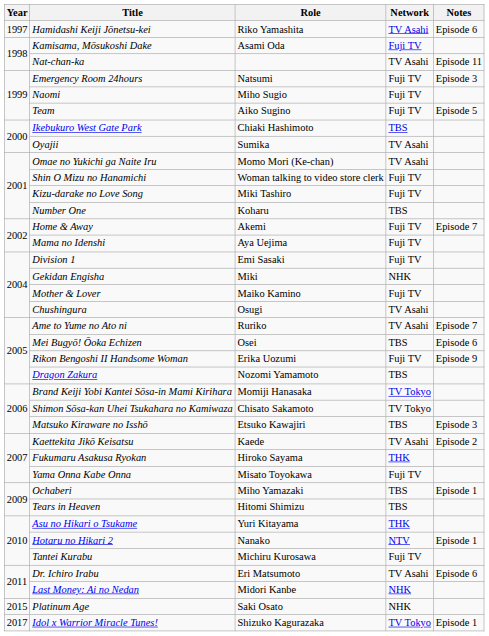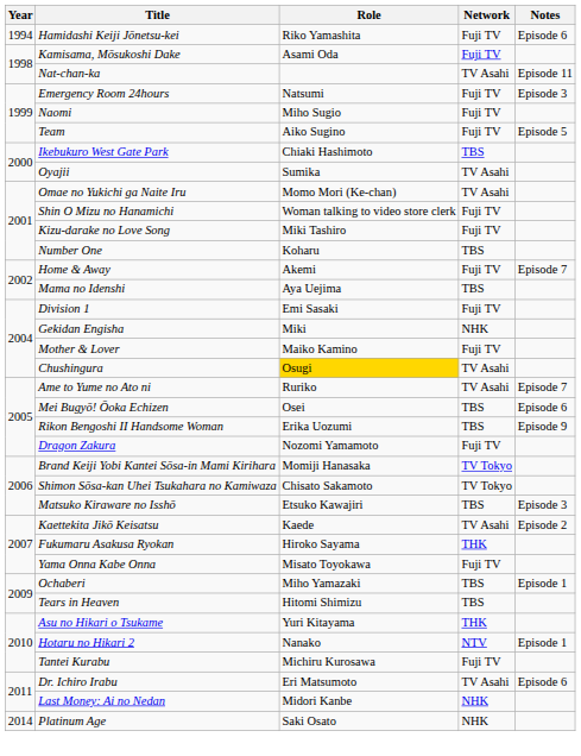Hamidashi Keiji Jōnetsu-kei | Year: 1997 -> 1994
Hamidashi Keiji Jōnetsu-kei | Network: TV Asahi -> Fuji TV
Mama no Idenshi | Network: Fuji TV -> TBS
Chushingura | Role: no background -> gold background
Rikon Bengoshi II Handsome Woman | Network: Fuji TV -> TBS
Dragon Zakura | Network: TBS -> Fuji TV
Platinum Age | Year: 2015 -> 2014
- row: 2017 | Idol x Warrior Miracle Tunes! | Shizuko Kagurazaka | TV Tokyo | Episode 1
